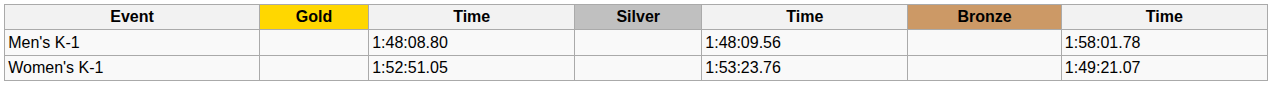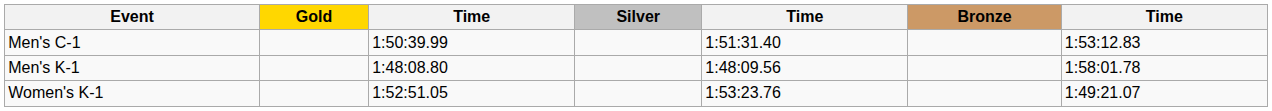+ row: Men's C-1 | 1:50:39.99 | 1:51:31.40 | 1:53:12.83
